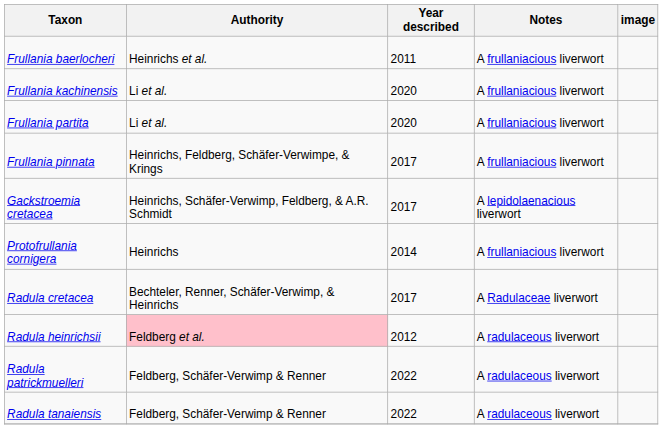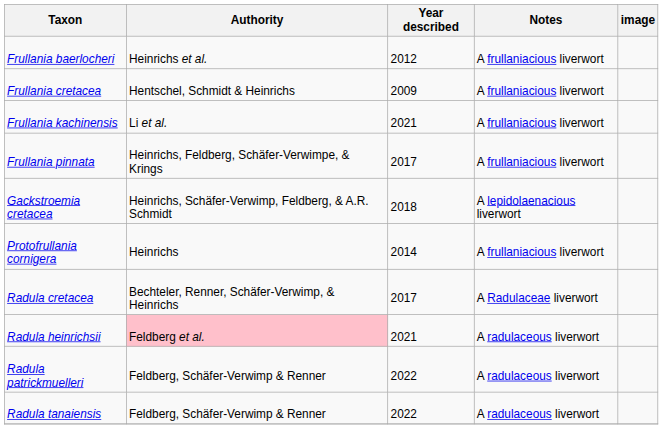Frullania baerlocheri | Year described: 2011 -> 2012
+ row: Frullania cretacea | Hentschel, Schmidt & Heinrichs | 2009 | A frullaniacious liverwort
Frullania kachinensis | Year described: 2020 -> 2021
- row: Frullania partita | Li et al. | 2020 | A frullaniacious liverwort
Gackstroemia cretacea | Year described: 2017 -> 2018
Radula heinrichsii | Year described: 2012 -> 2021
